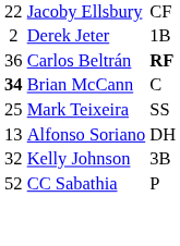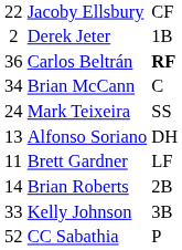Brian McCann | column 1: bold -> normal
Mark Teixeira | column 1: 25 -> 24
+ row: 11 | Brett Gardner | LF
+ row: 14 | Brian Roberts | 2B
Kelly Johnson | column 1: 32 -> 33
